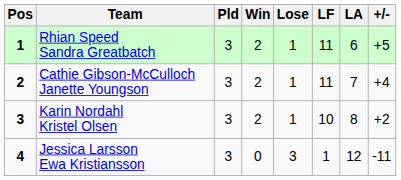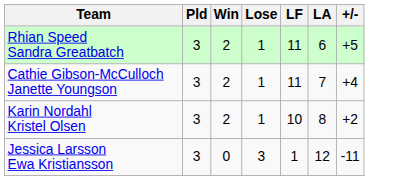- column: Pos | 1 | 2 | 3 | 4
